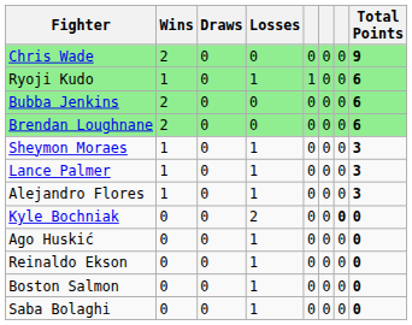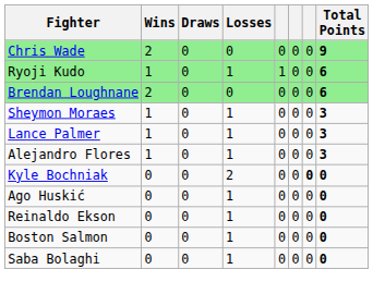- row: Bubba Jenkins | 2 | 0 | 0 | 0 | 0 | 0 | 6
